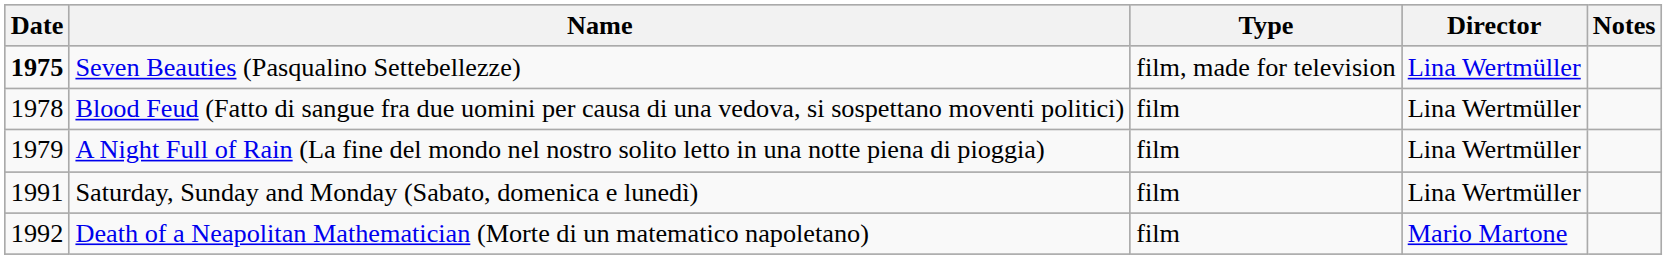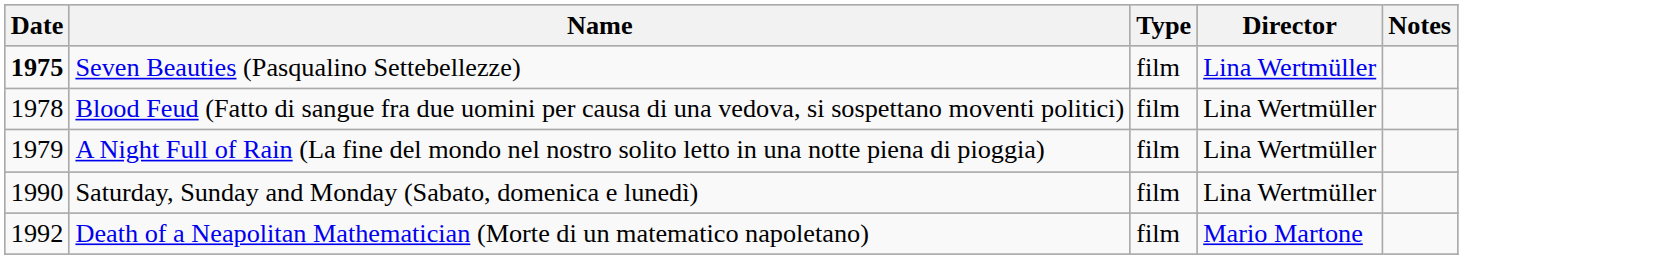Seven Beauties (Pasqualino Settebellezze) | Type: film, made for television -> film
Saturday, Sunday and Monday (Sabato, domenica e lunedì) | Date: 1991 -> 1990
